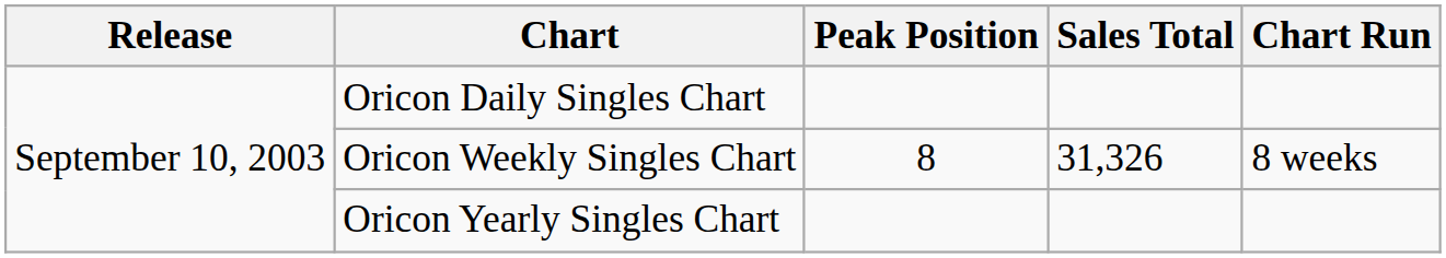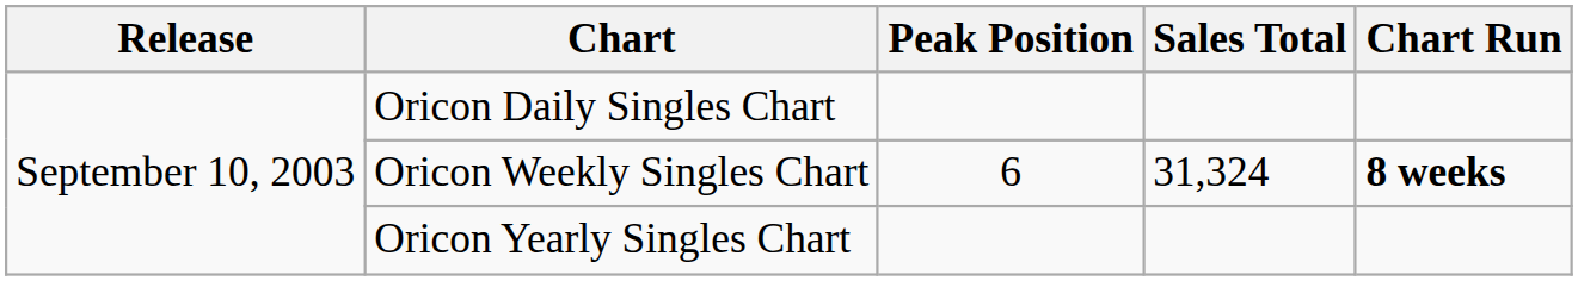Oricon Weekly Singles Chart | Peak Position: 8 -> 6
Oricon Weekly Singles Chart | Sales Total: 31,326 -> 31,324
Oricon Weekly Singles Chart | Chart Run: normal -> bold
